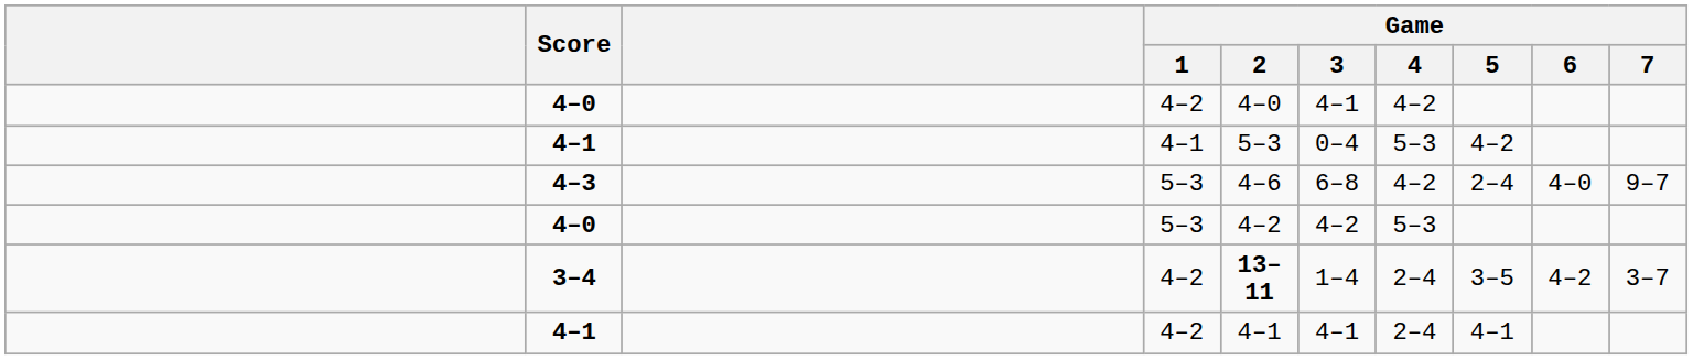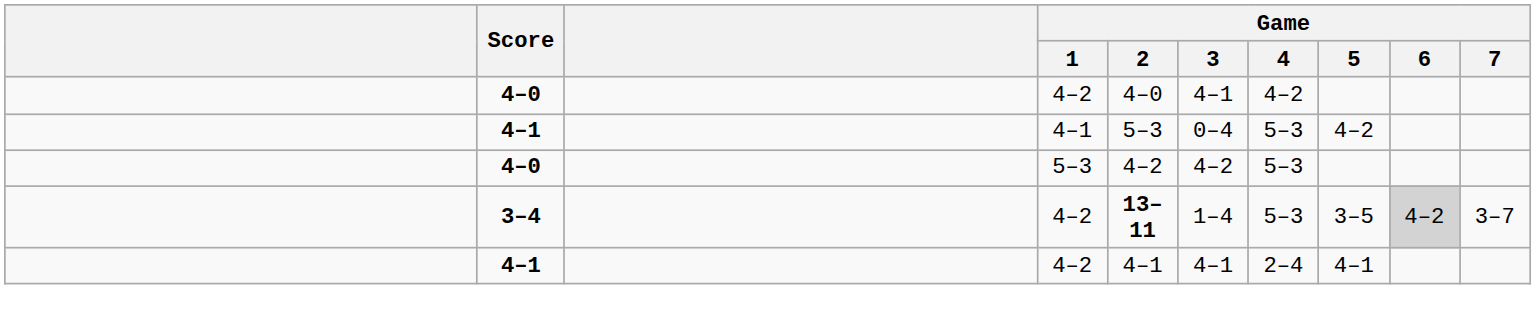- row: 4–3 | 5–3 | 4–6 | 6–8 | 4–2 | 2–4 | 4–0 | 9–7
3–4 | Game / 4: 2–4 -> 5–3
3–4 | Game / 6: no background -> lightgrey background
